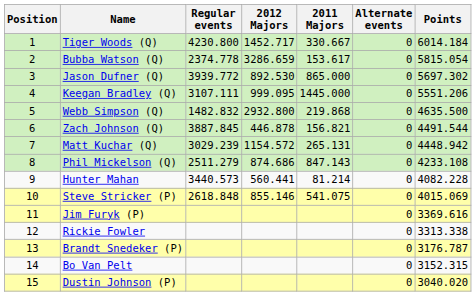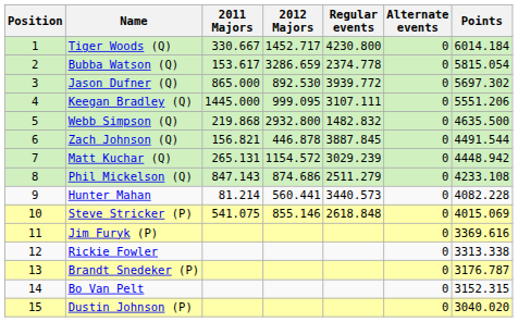columns swapped: 2011 Majors <-> Regular events
